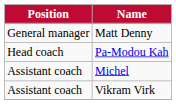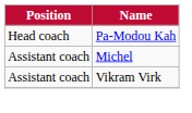- row: General manager | Matt Denny
